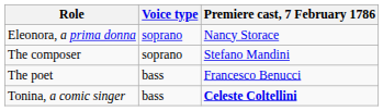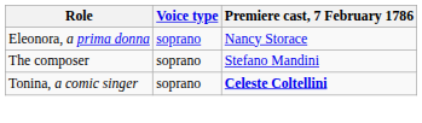- row: The poet | bass | Francesco Benucci
Tonina, a comic singer | Voice type: bass -> soprano
